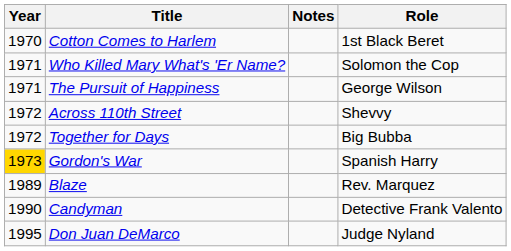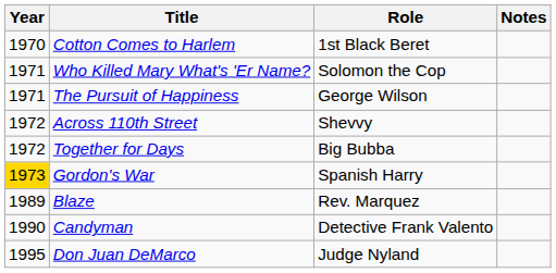columns swapped: Role <-> Notes
